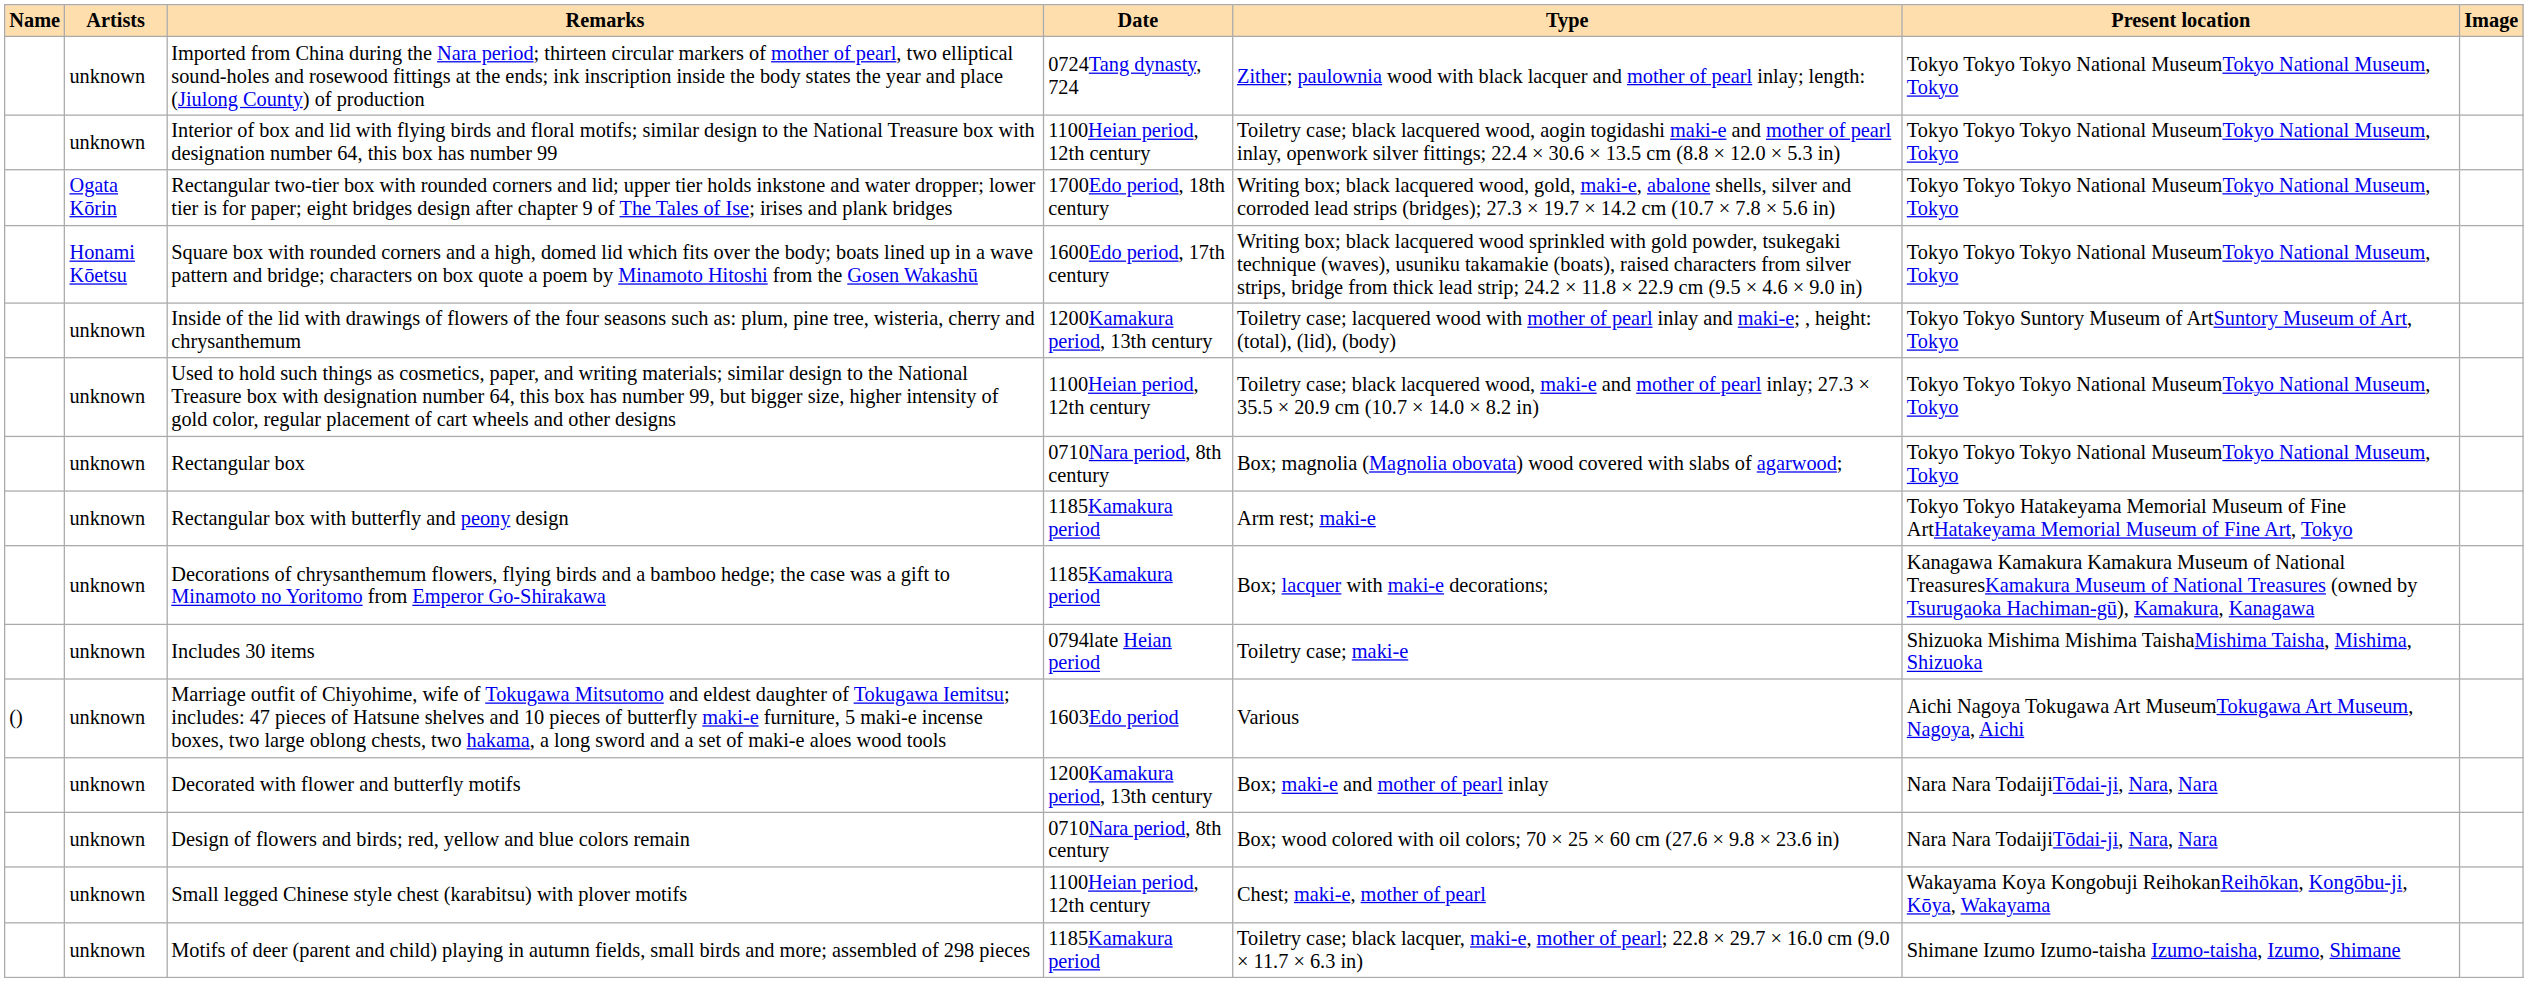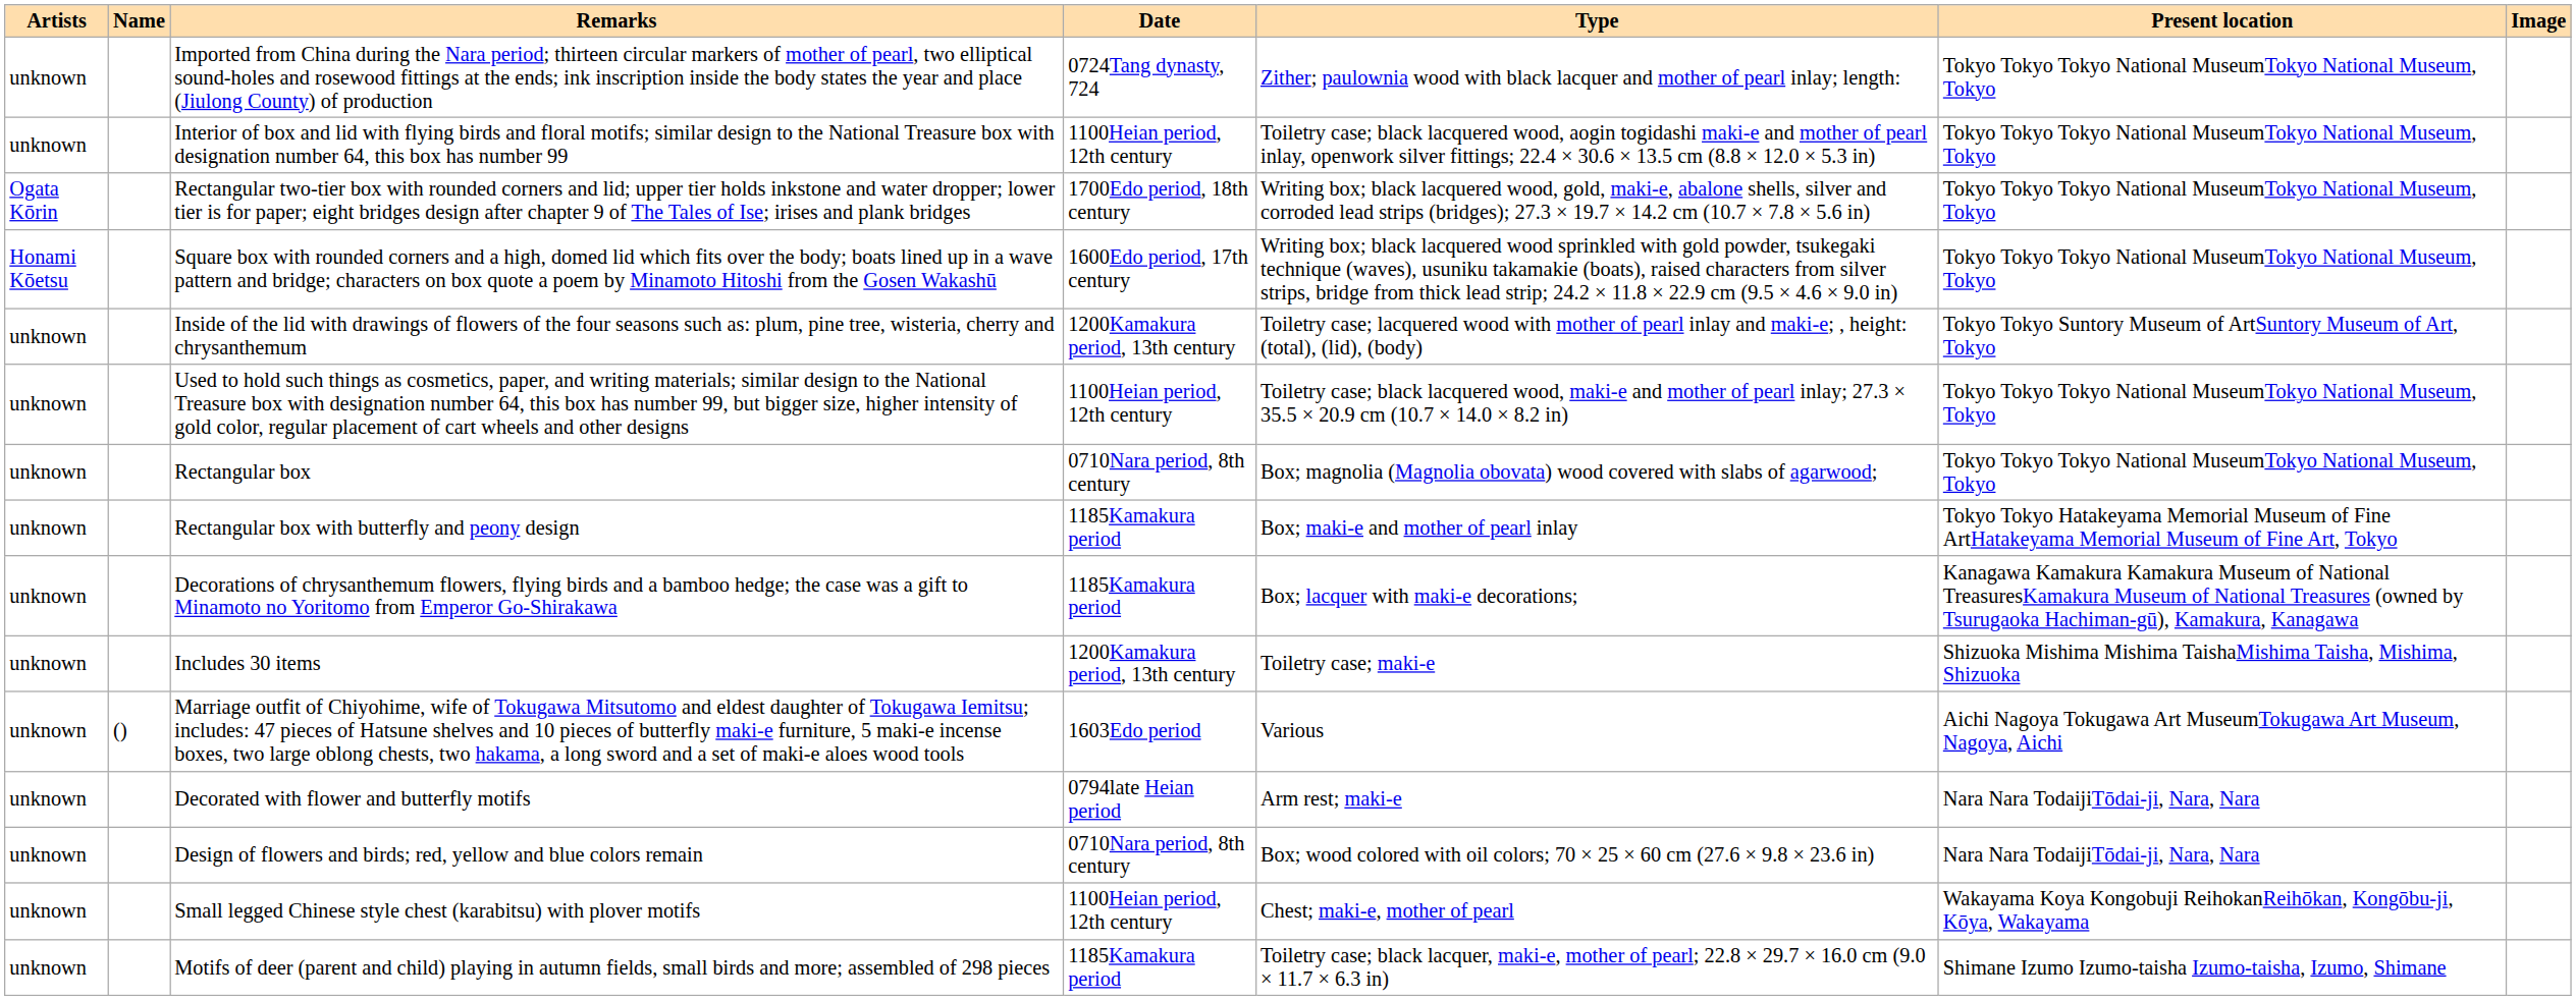columns swapped: Name <-> Artists
Rectangular box with butterfly and peony design | Type: Arm rest; maki-e -> Box; maki-e and mother of pearl inlay
Includes 30 items | Date: 0794late Heian period -> 1200Kamakura period, 13th century
Decorated with flower and butterfly motifs | Date: 1200Kamakura period, 13th century -> 0794late Heian period
Decorated with flower and butterfly motifs | Type: Box; maki-e and mother of pearl inlay -> Arm rest; maki-e
